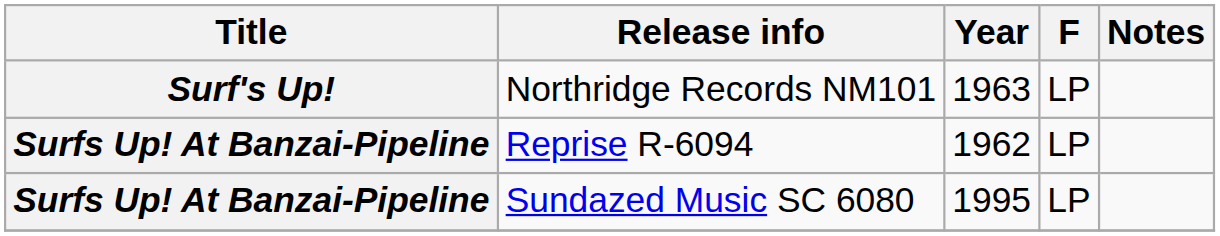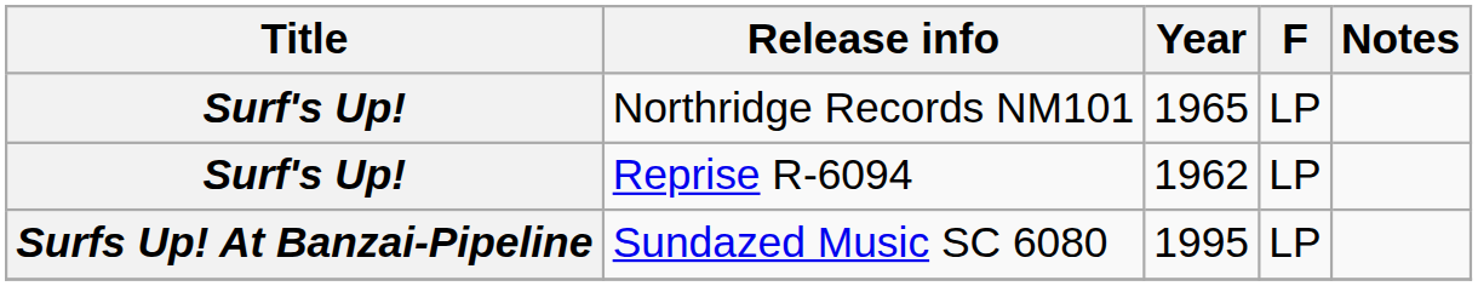Northridge Records NM101 | Year: 1963 -> 1965
Reprise R-6094 | Title: Surfs Up! At Banzai-Pipeline -> Surf's Up!
